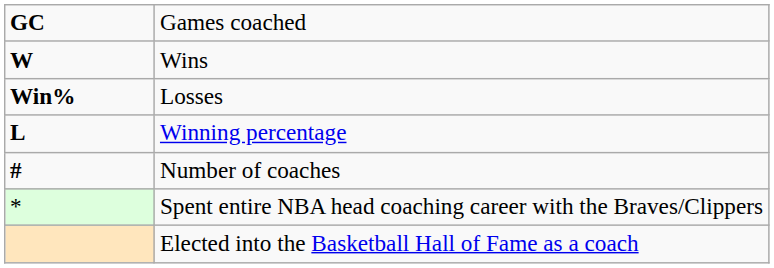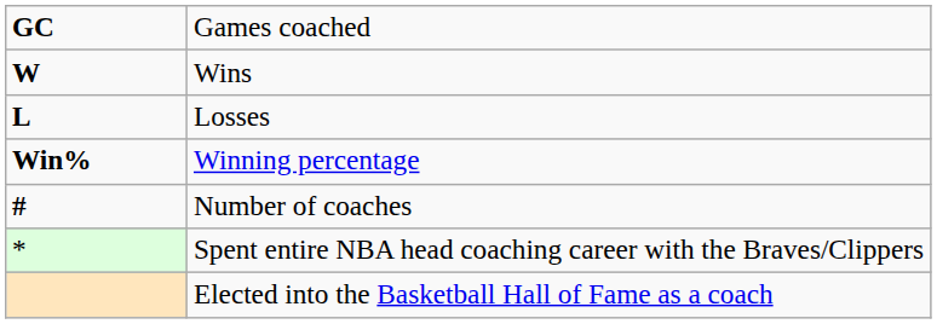Losses | column 1: Win% -> L
Winning percentage | column 1: L -> Win%
